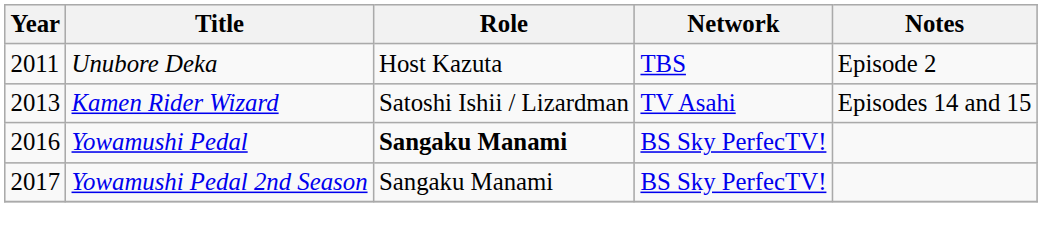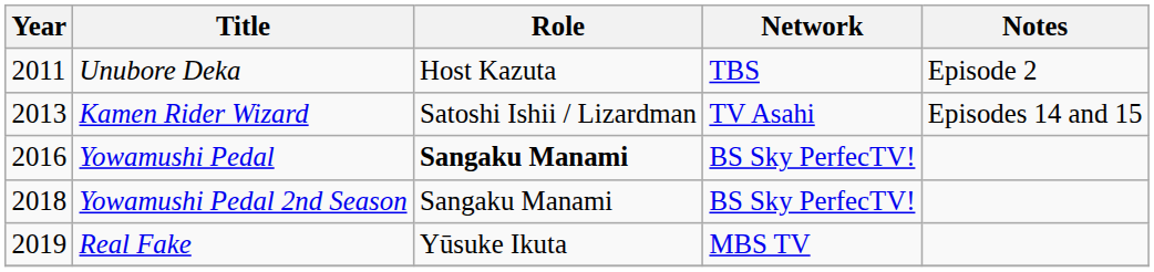Yowamushi Pedal 2nd Season | Year: 2017 -> 2018
+ row: 2019 | Real Fake | Yūsuke Ikuta | MBS TV
